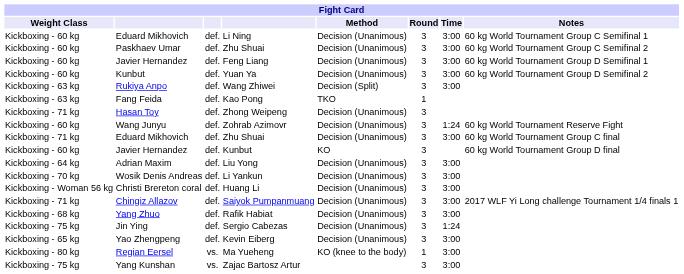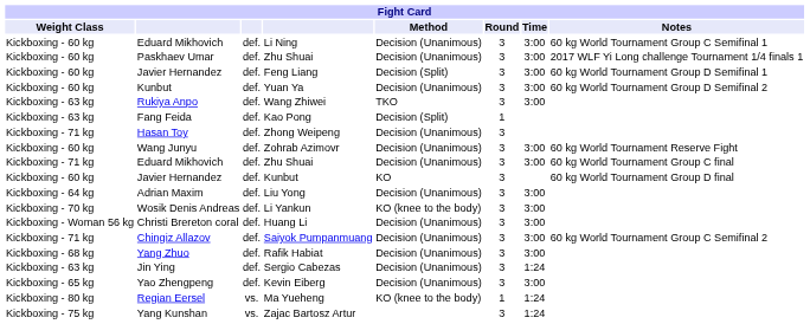Paskhaev Umar / Zhu Shuai | Notes: 60 kg World Tournament Group C Semifinal 2 -> 2017 WLF Yi Long challenge Tournament 1/4 finals 1
Feng Liang | Method: Decision (Unanimous) -> Decision (Split)
Wang Zhiwei | Method: Decision (Split) -> TKO
Kao Pong | Method: TKO -> Decision (Split)
Zohrab Azimovr | Time: 1:24 -> 3:00
Li Yankun | Method: Decision (Unanimous) -> KO (knee to the body)
Saiyok Pumpanmuang | Notes: 2017 WLF Yi Long challenge Tournament 1/4 finals 1 -> 60 kg World Tournament Group C Semifinal 2
Sergio Cabezas | Weight Class: Kickboxing - 75 kg -> Kickboxing - 63 kg
Ma Yueheng | Time: 3:00 -> 1:24
Zajac Bartosz Artur | Time: 3:00 -> 1:24
